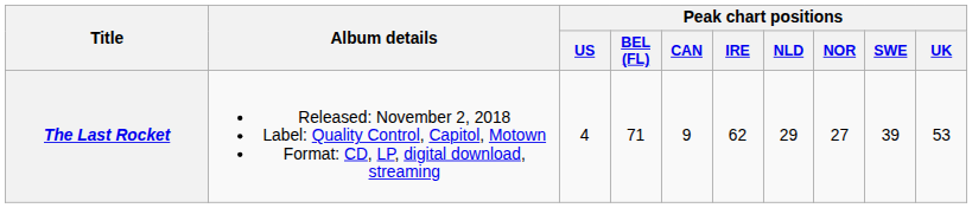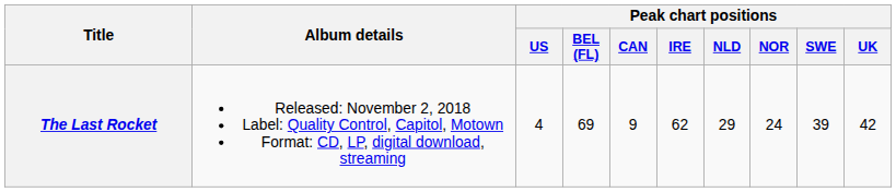The Last Rocket | Peak chart positions / BEL (FL): 71 -> 69
The Last Rocket | Peak chart positions / NOR: 27 -> 24
The Last Rocket | Peak chart positions / UK: 53 -> 42
